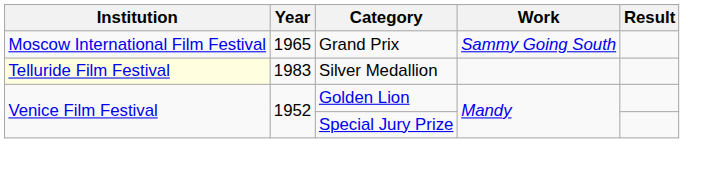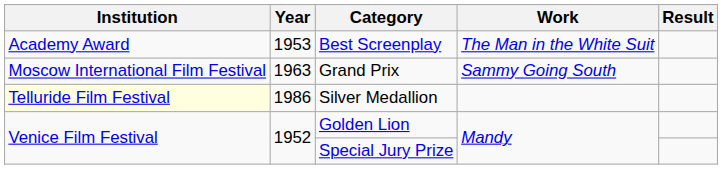+ row: Academy Award | 1953 | Best Screenplay | The Man in the White Suit
Grand Prix | Year: 1965 -> 1963
Silver Medallion | Year: 1983 -> 1986
